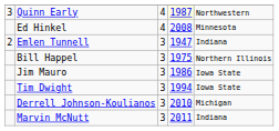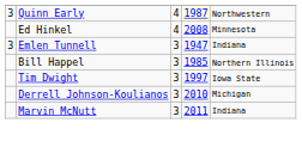Emlen Tunnell | column 1: 2 -> 3
Bill Happel | column 4: 1975 -> 1985
- row: Jim Mauro | 3 | 1986 | Iowa State
Tim Dwight | column 4: 1994 -> 1997
